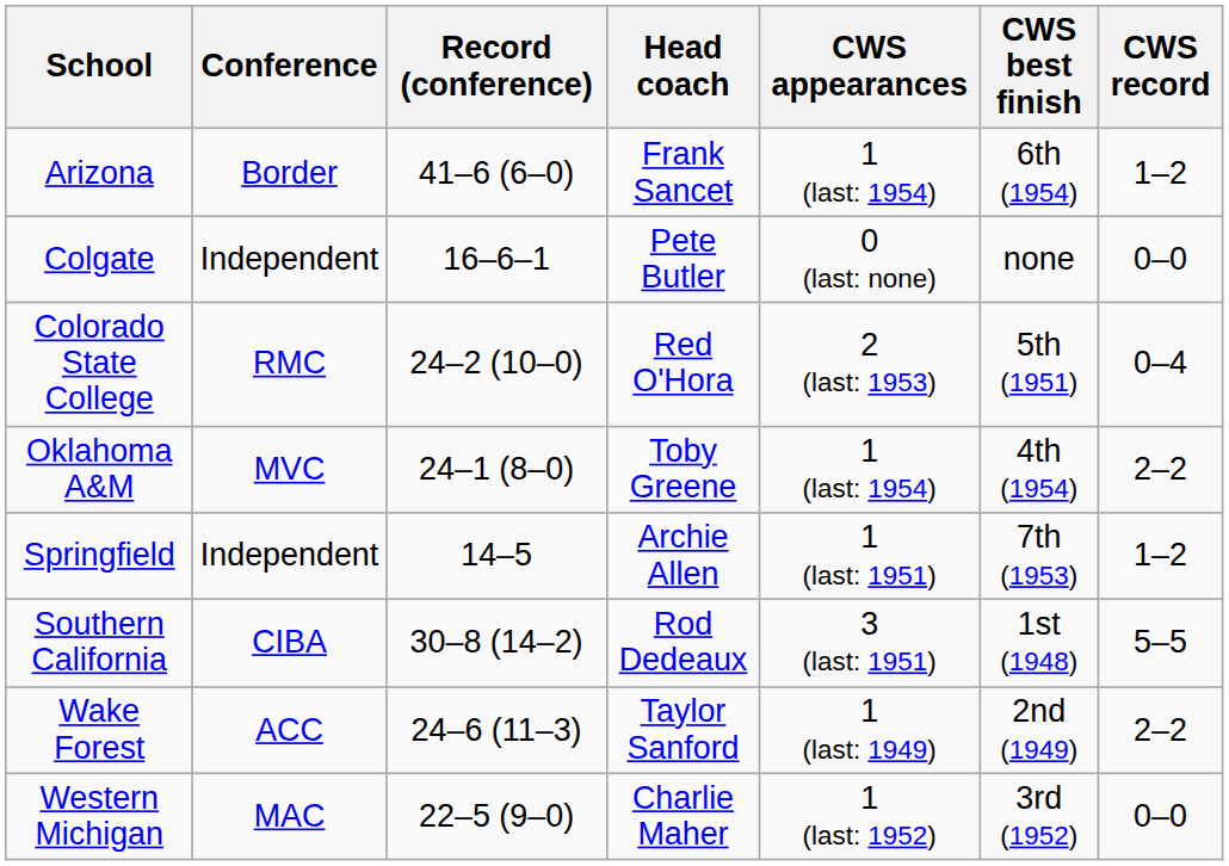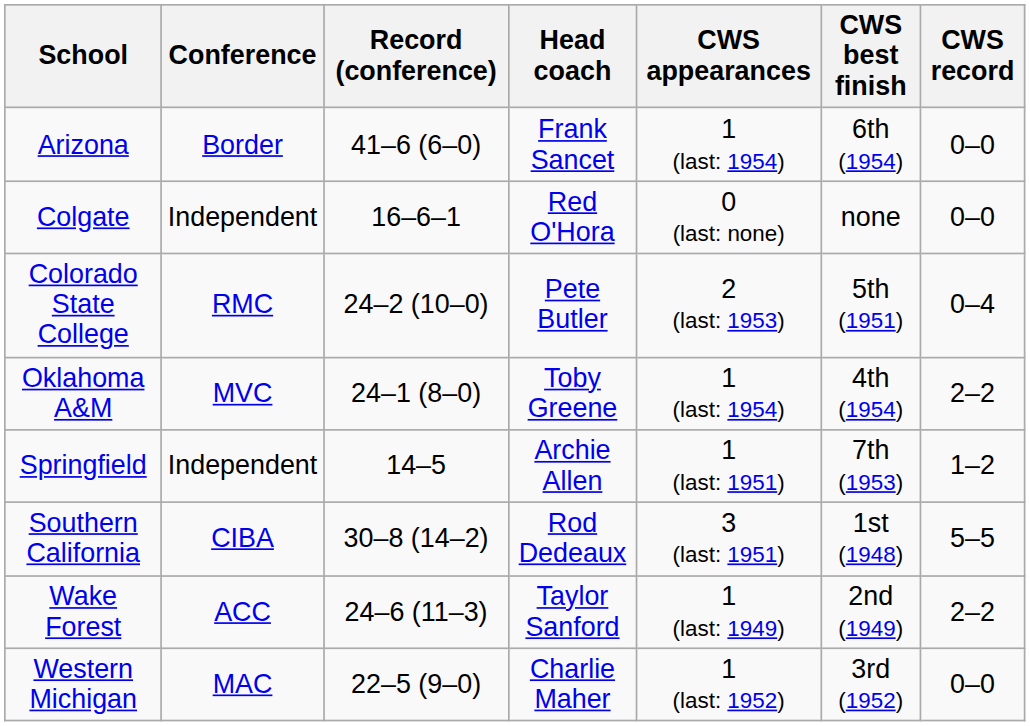Arizona | CWS record: 1–2 -> 0–0
Colgate | Head coach: Pete Butler -> Red O'Hora
Colorado State College | Head coach: Red O'Hora -> Pete Butler
